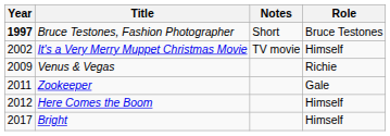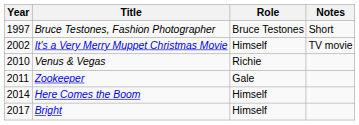columns swapped: Role <-> Notes
Bruce Testones, Fashion Photographer | Year: bold -> normal
Venus & Vegas | Year: 2009 -> 2010
Here Comes the Boom | Year: 2012 -> 2014
